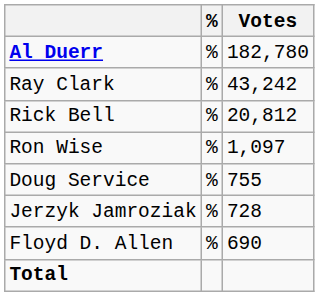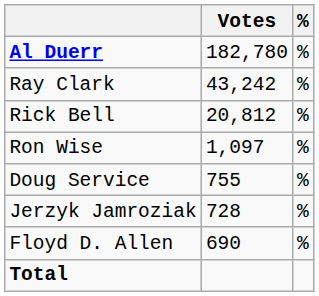columns swapped: Votes <-> %
